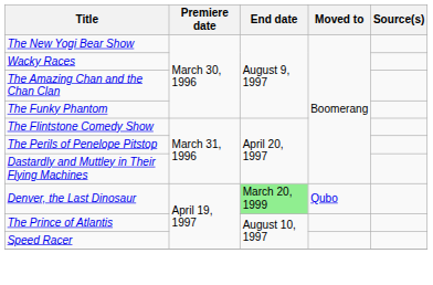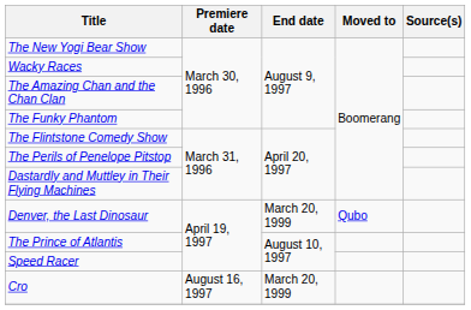Denver, the Last Dinosaur | End date: lightgreen background -> no background
+ row: Cro | August 16, 1997 | March 20, 1999
